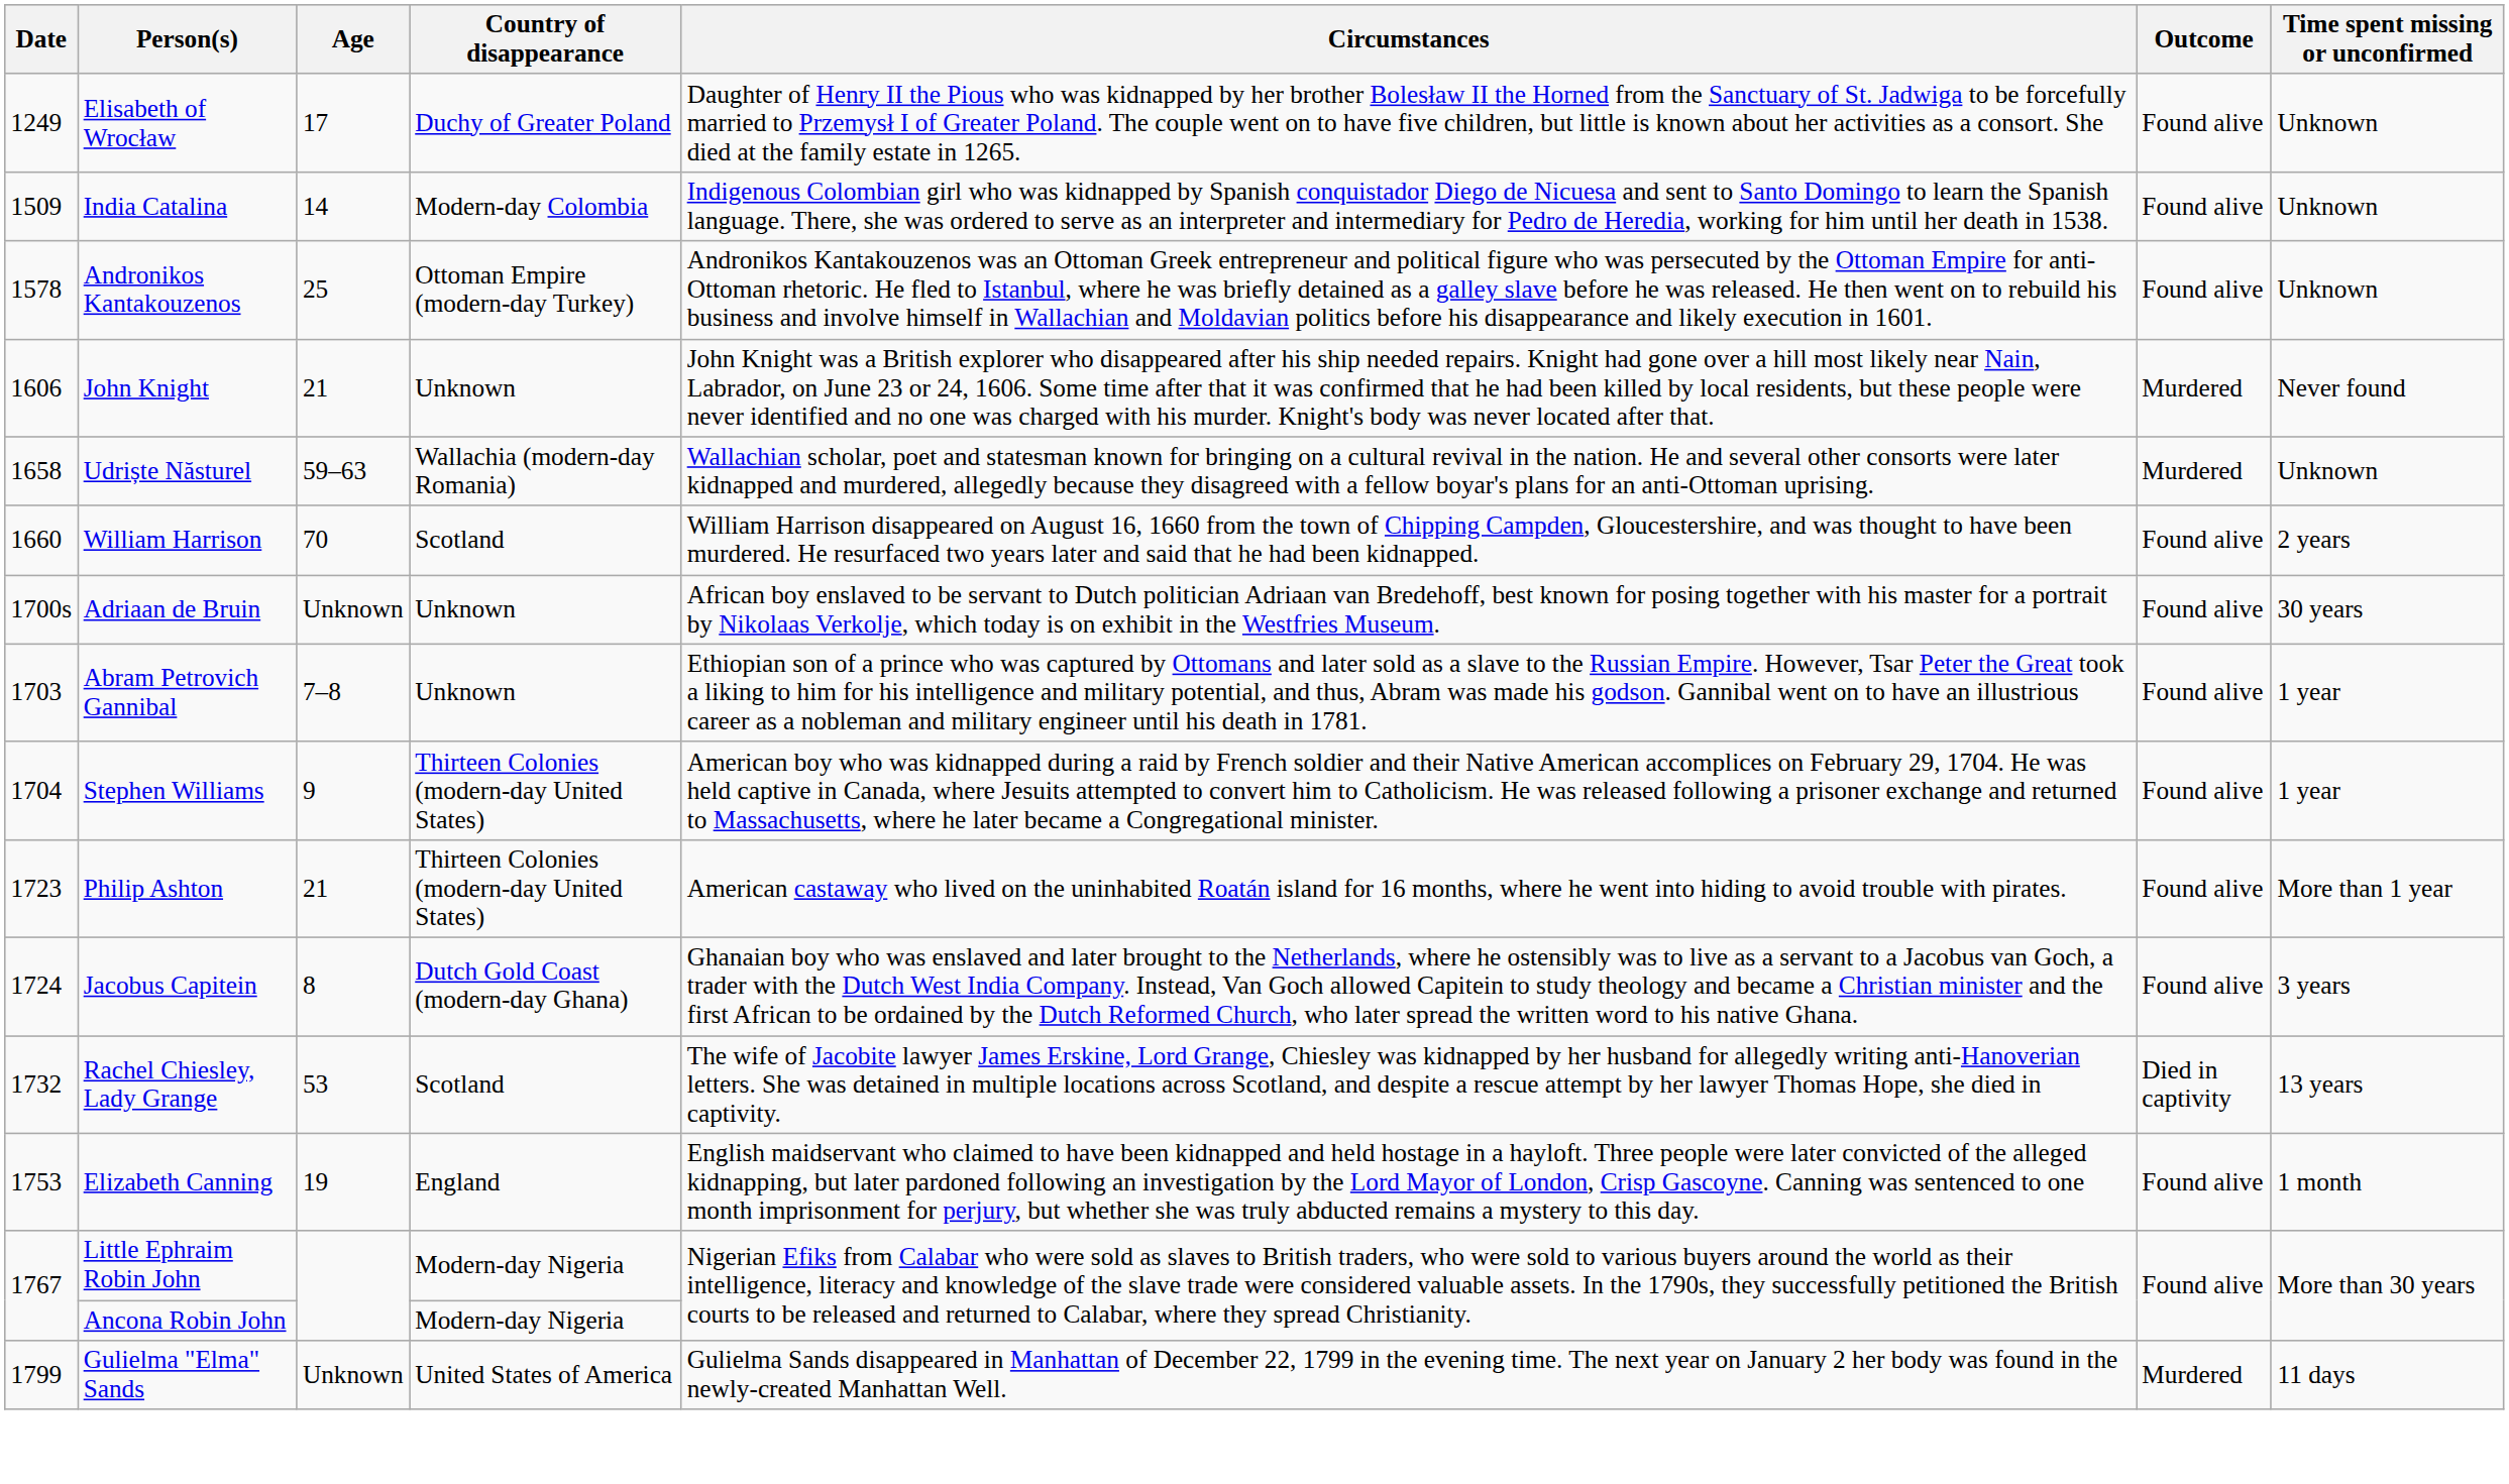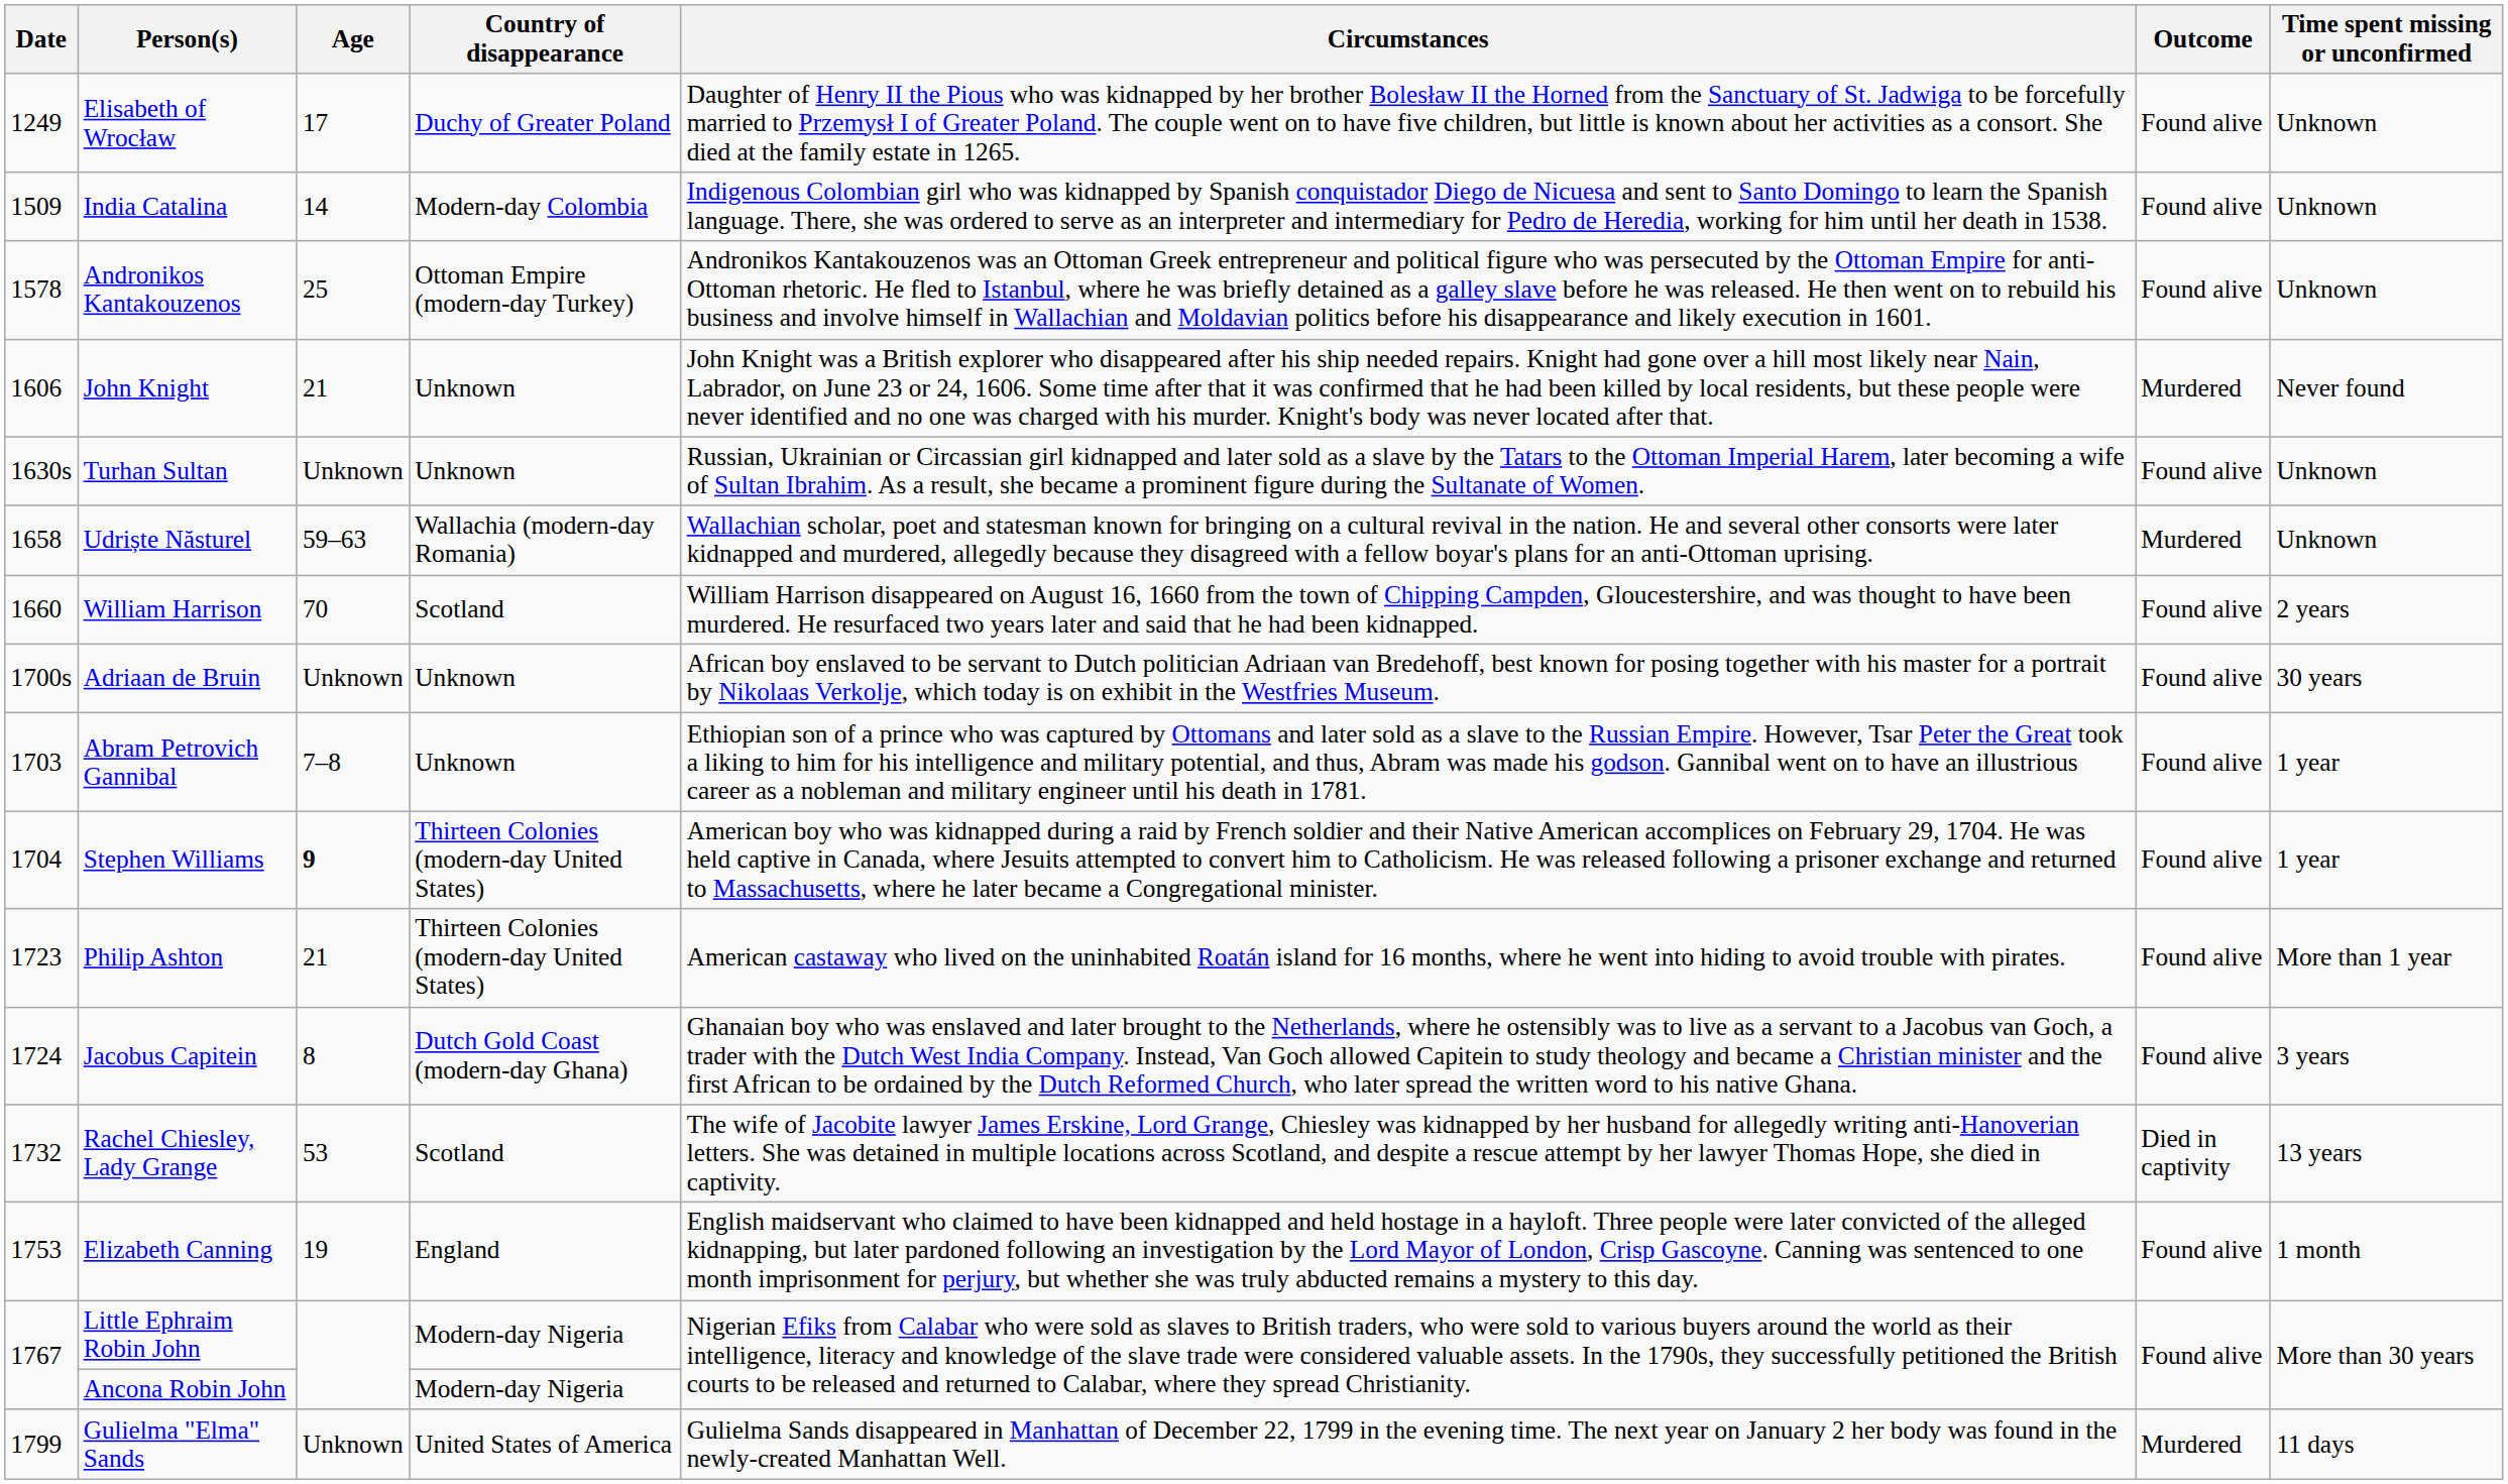+ row: 1630s | Turhan Sultan | Unknown | Unknown | Russian, Ukrainian or Circassian girl kidnapped and later sold as a slave by the Tatars to the Ottoman Imperial Harem, later becoming a wife of Sultan Ibrahim. As a result, she became a prominent figure during the Sultanate of Women. | Found alive | Unknown
Stephen Williams | Age: normal -> bold
